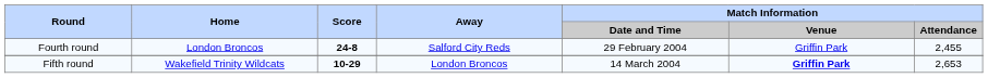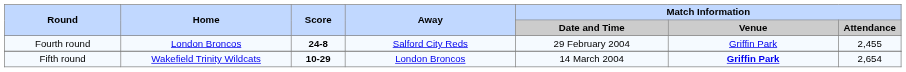Fifth round | Match Information / Attendance: 2,653 -> 2,654
